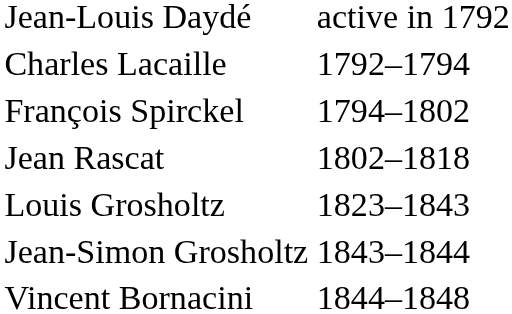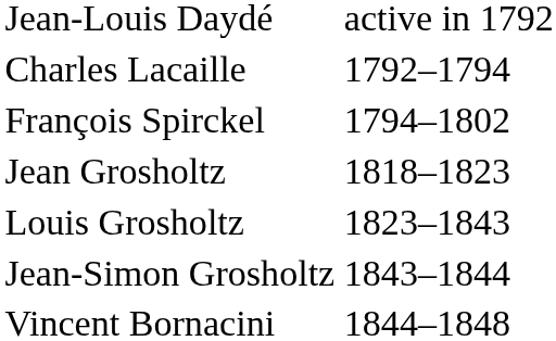- row: Jean Rascat | 1802–1818
+ row: Jean Grosholtz | 1818–1823
